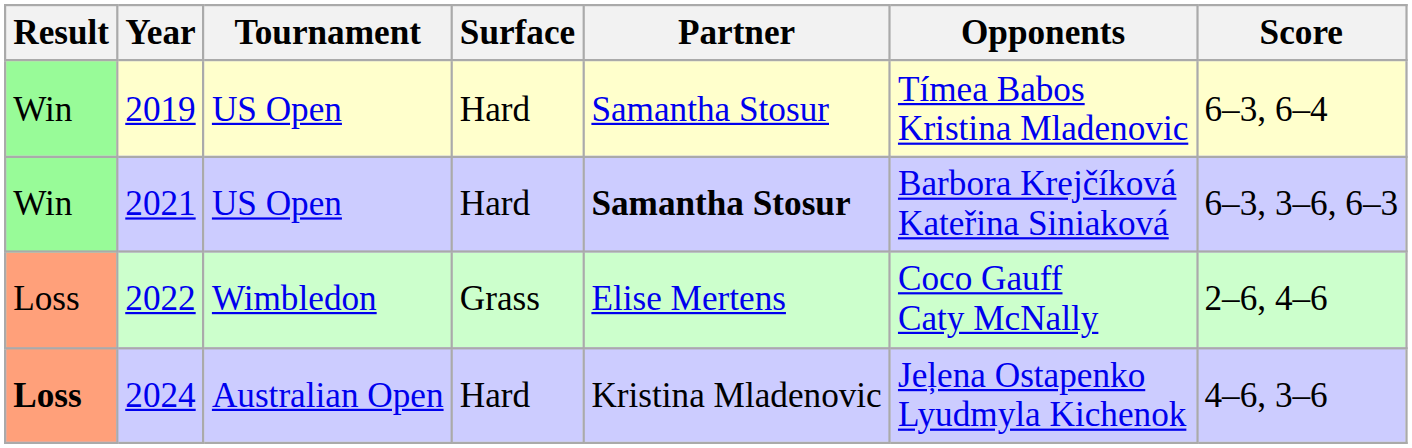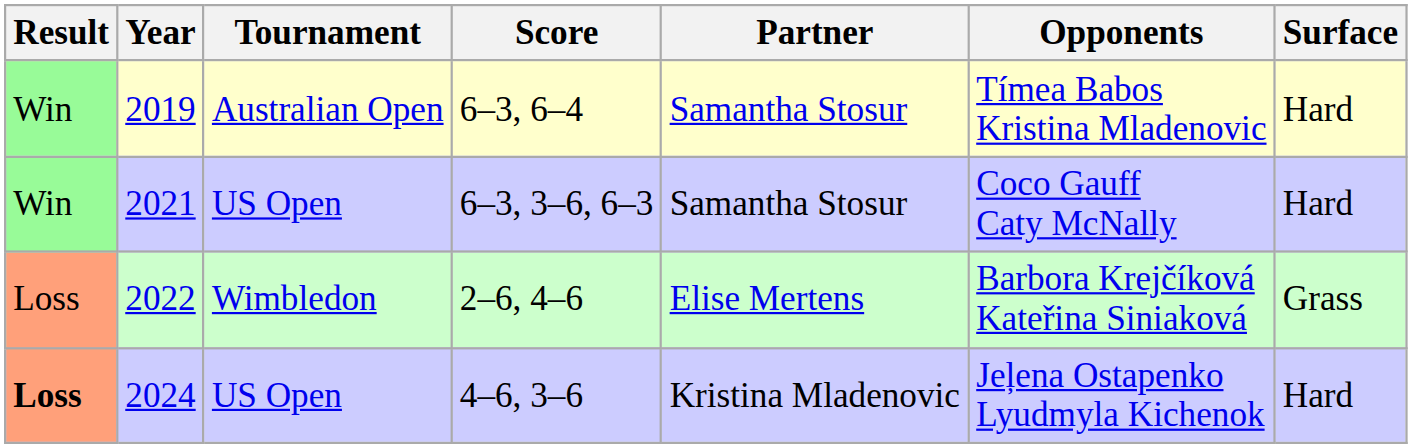columns swapped: Surface <-> Score
2019 | Tournament: US Open -> Australian Open
2021 | Partner: bold -> normal
2021 | Opponents: Barbora Krejčíková Kateřina Siniaková -> Coco Gauff Caty McNally
2022 | Opponents: Coco Gauff Caty McNally -> Barbora Krejčíková Kateřina Siniaková
2024 | Tournament: Australian Open -> US Open
